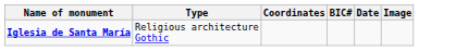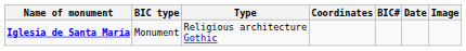+ column: BIC type | Monument
